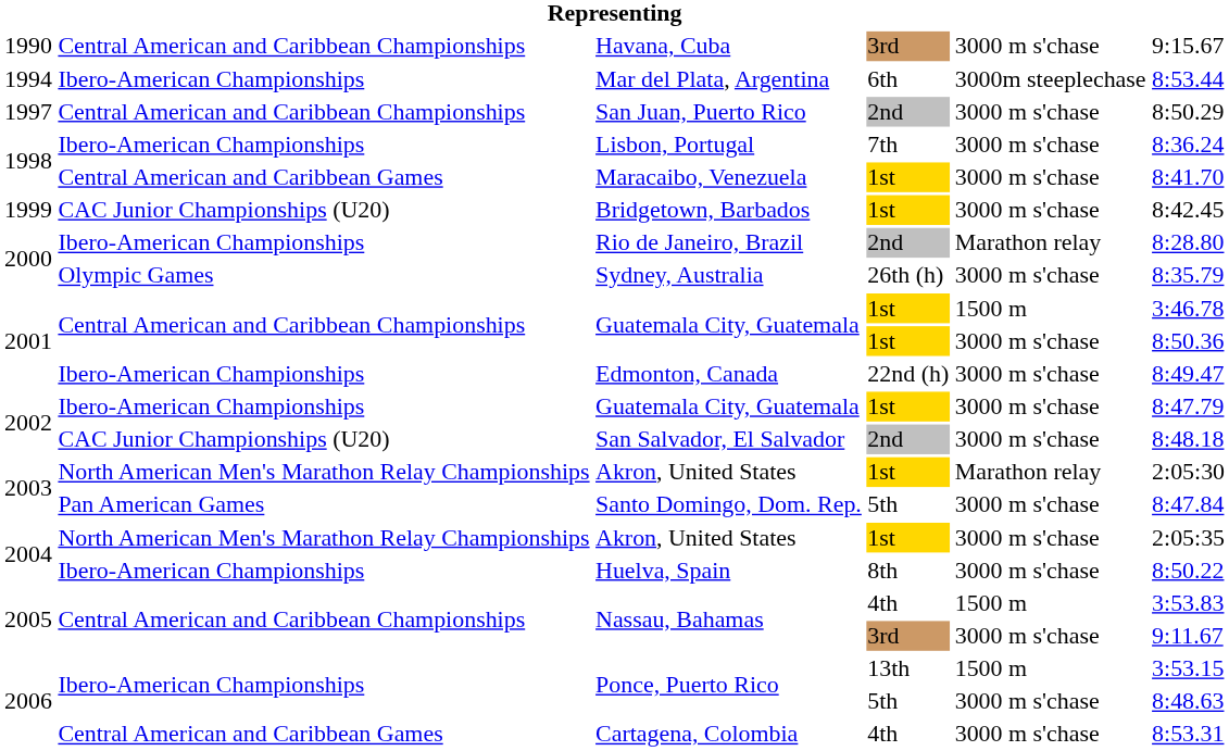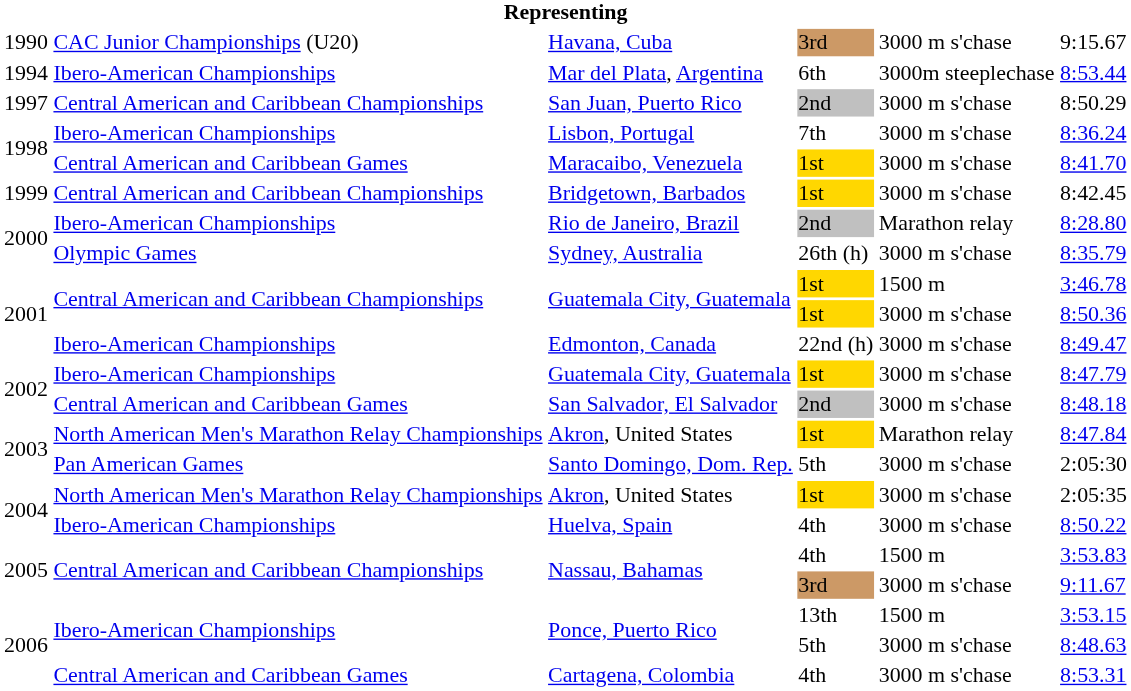Havana, Cuba | column 2: Central American and Caribbean Championships -> CAC Junior Championships (U20)
Bridgetown, Barbados | column 2: CAC Junior Championships (U20) -> Central American and Caribbean Championships
San Salvador, El Salvador | column 2: CAC Junior Championships (U20) -> Central American and Caribbean Games
2003 / Akron, United States | column 6: 2:05:30 -> 8:47.84
Santo Domingo, Dom. Rep. | column 6: 8:47.84 -> 2:05:30
Huelva, Spain | column 4: 8th -> 4th
